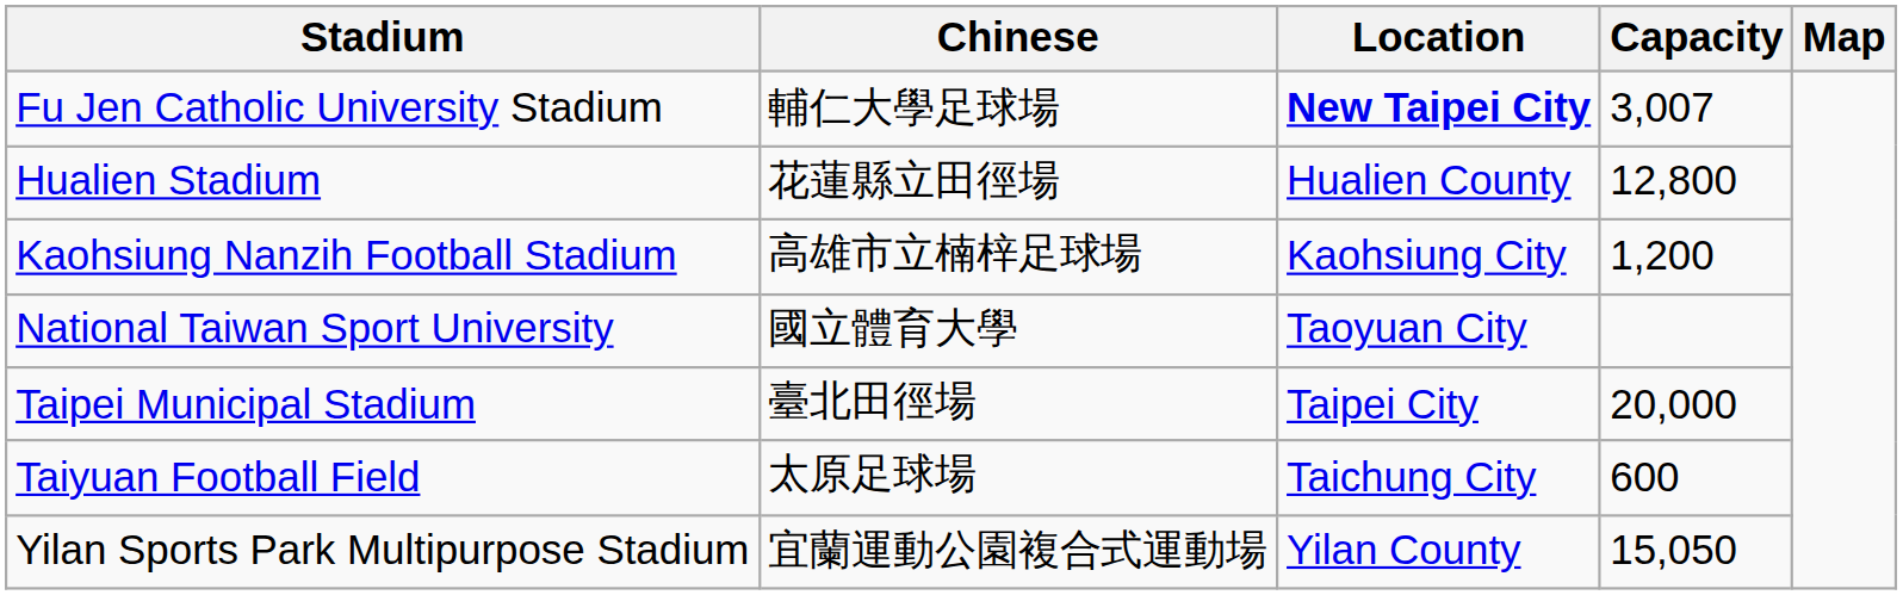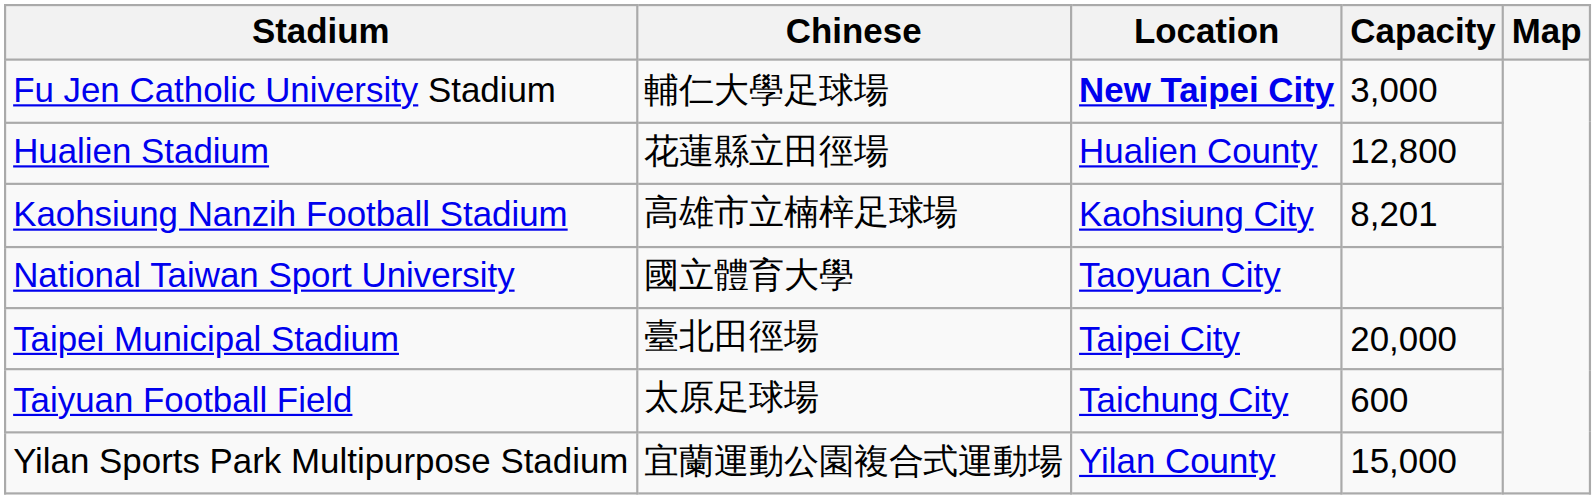Fu Jen Catholic University Stadium | Capacity: 3,007 -> 3,000
Kaohsiung Nanzih Football Stadium | Capacity: 1,200 -> 8,201
Yilan Sports Park Multipurpose Stadium | Capacity: 15,050 -> 15,000
